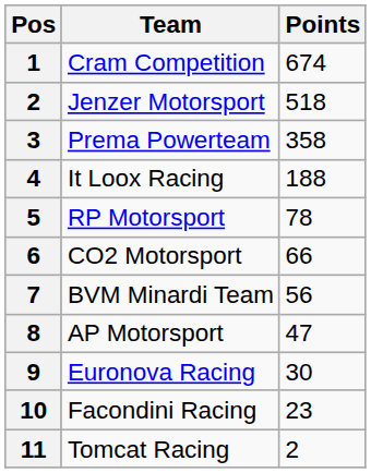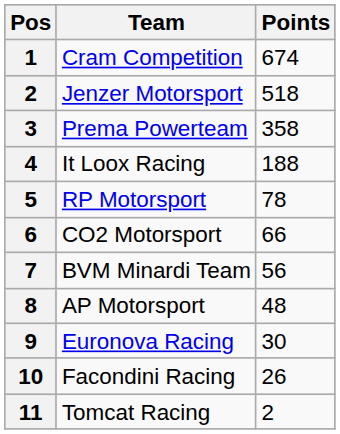AP Motorsport | Points: 47 -> 48
Facondini Racing | Points: 23 -> 26
